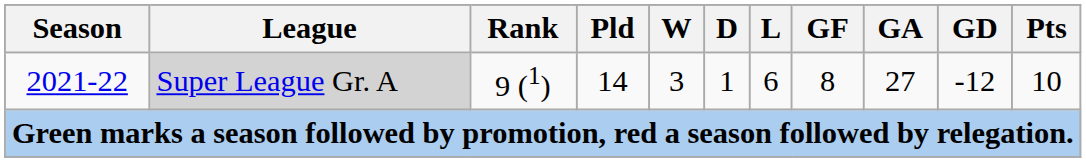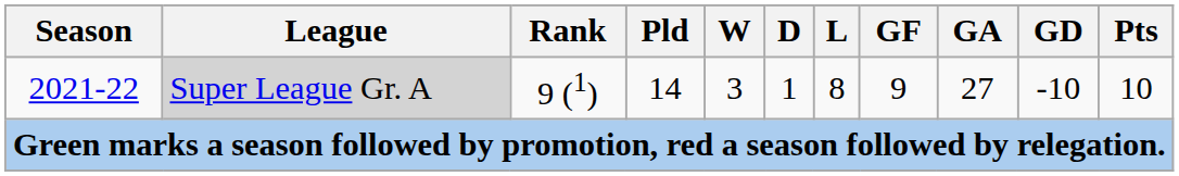2021-22 | L: 6 -> 8
2021-22 | GF: 8 -> 9
2021-22 | GD: -12 -> -10
